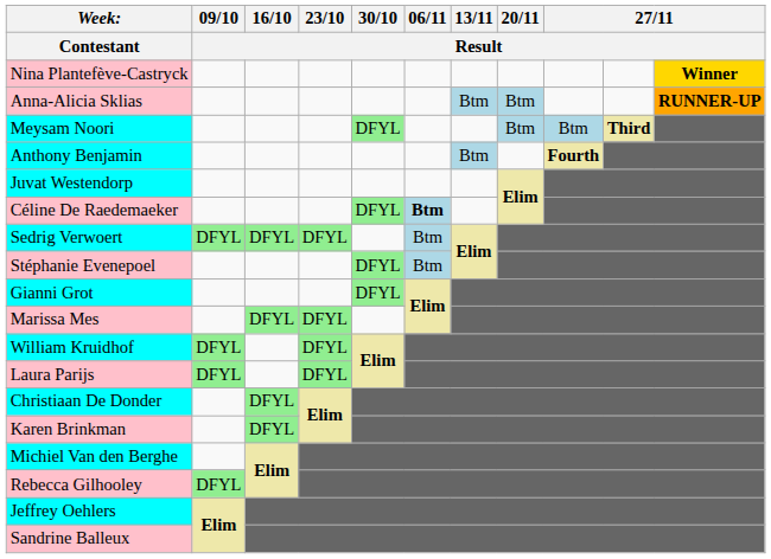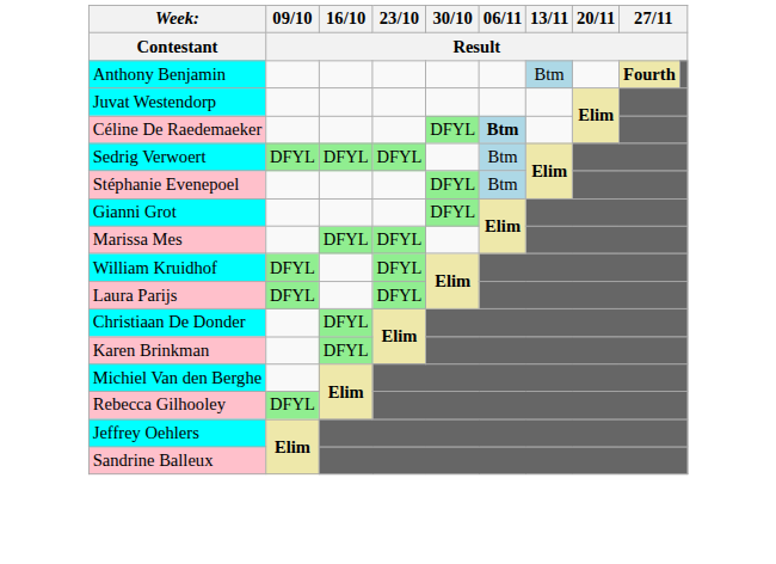- row: Nina Plantefève-Castryck | Winner
- row: Anna-Alicia Sklias | Btm | Btm | RUNNER-UP
- row: Meysam Noori | DFYL | Btm | Btm | Third
